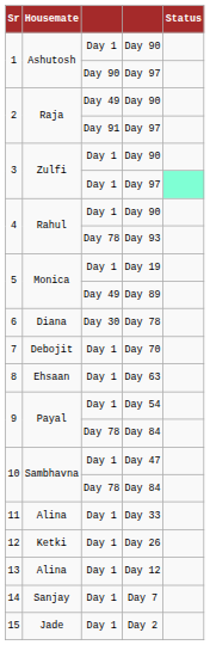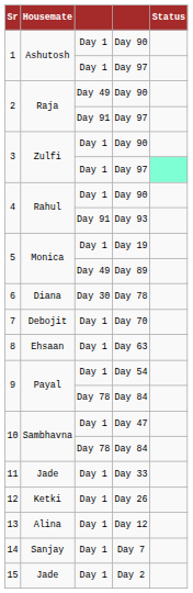1 / Day 97 | column 3: Day 90 -> Day 1
Day 93 | column 3: Day 78 -> Day 91
Day 33 | Housemate: Alina -> Jade
